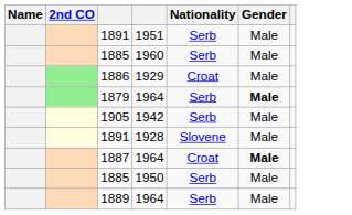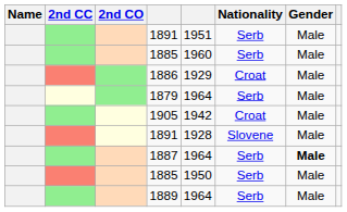+ column: 2nd CC
1879 | Gender: bold -> normal
1905 | Nationality: Serb -> Croat
1887 | Nationality: Croat -> Serb
